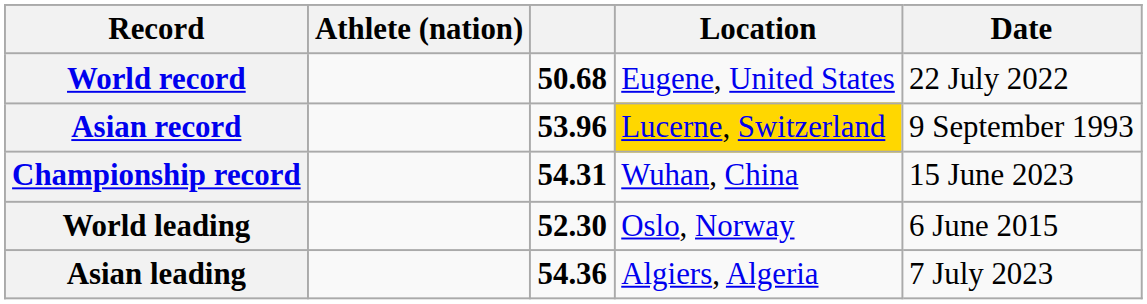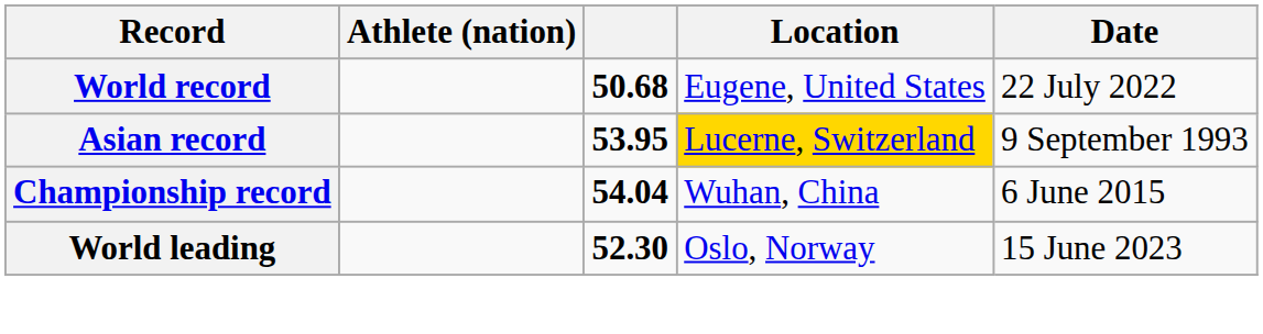Asian record | column 3: 53.96 -> 53.95
Championship record | column 3: 54.31 -> 54.04
Championship record | Date: 15 June 2023 -> 6 June 2015
World leading | Date: 6 June 2015 -> 15 June 2023
- row: Asian leading | 54.36 | Algiers, Algeria | 7 July 2023
